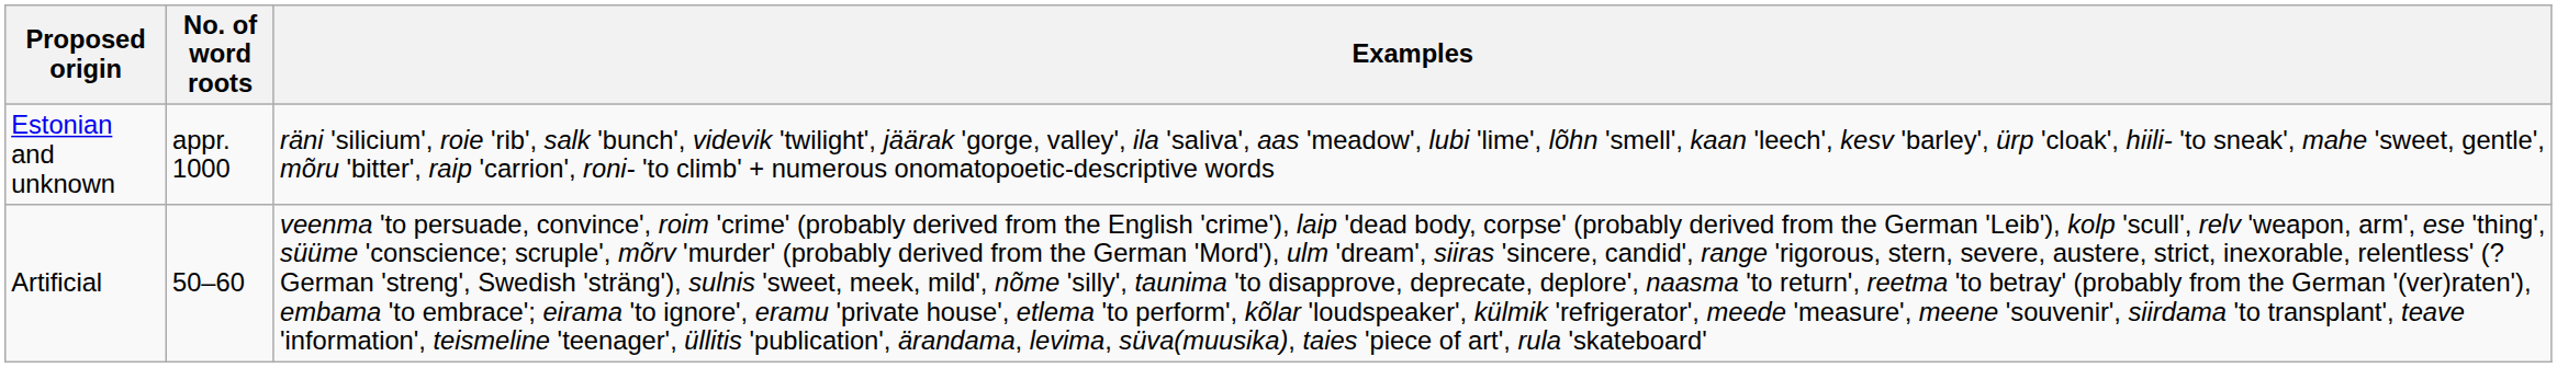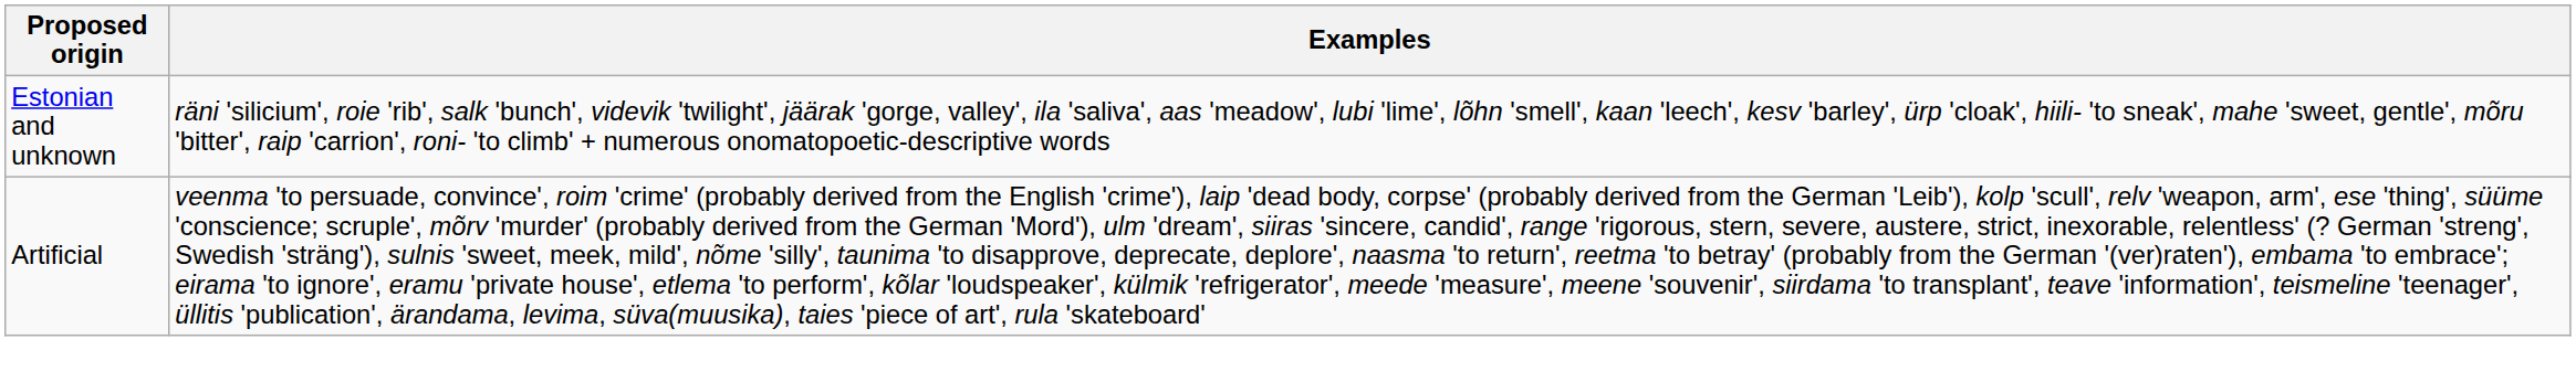- column: No. of word roots | appr. 1000 | 50–60
